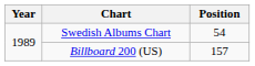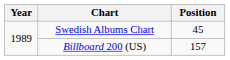Swedish Albums Chart | Position: 54 -> 45
